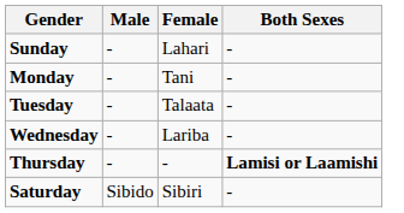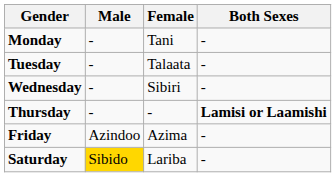- row: Sunday | - | Lahari | -
Wednesday | Female: Lariba -> Sibiri
+ row: Friday | Azindoo | Azima | -
Saturday | Male: no background -> gold background
Saturday | Female: Sibiri -> Lariba
